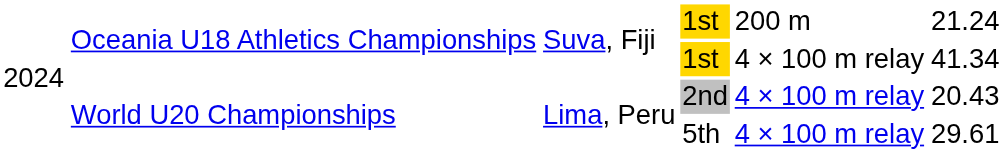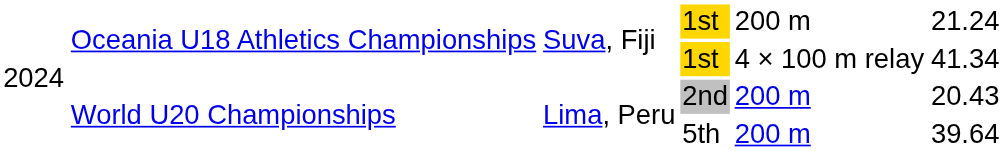2nd | column 5: 4 × 100 m relay -> 200 m
5th | column 5: 4 × 100 m relay -> 200 m
5th | column 6: 29.61 -> 39.64
